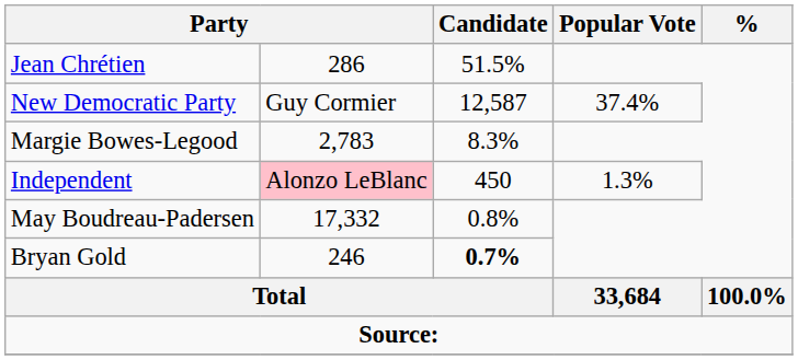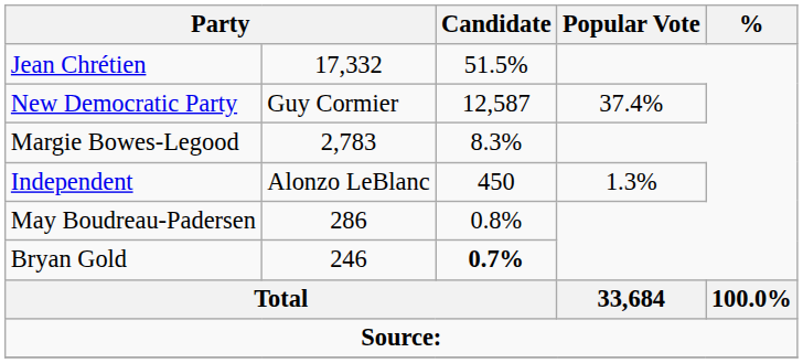Jean Chrétien | column 2: 286 -> 17,332
Independent | column 2: pink background -> no background
May Boudreau-Padersen | column 2: 17,332 -> 286
